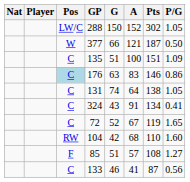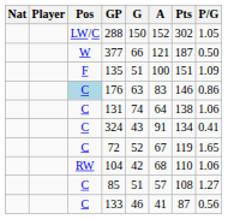135 | Pos: C -> F
131 | P/G: 1.05 -> 1.06
104 | P/G: 1.60 -> 1.06
85 | Pos: F -> C
